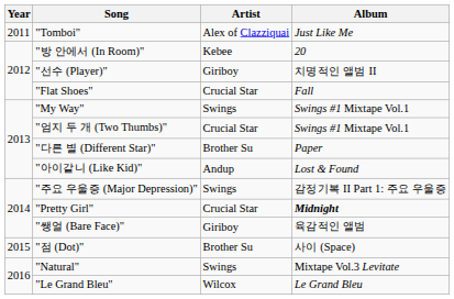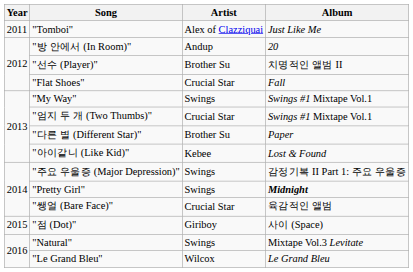"방 안에서 (In Room)" | Artist: Kebee -> Andup
"선수 (Player)" | Artist: Giriboy -> Brother Su
"아이같니 (Like Kid)" | Artist: Andup -> Kebee
"Pretty Girl" | Artist: Crucial Star -> Swings
"쌩얼 (Bare Face)" | Artist: Giriboy -> Crucial Star
"점 (Dot)" | Artist: Brother Su -> Giriboy
